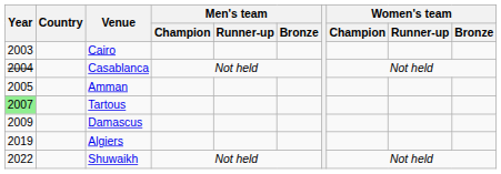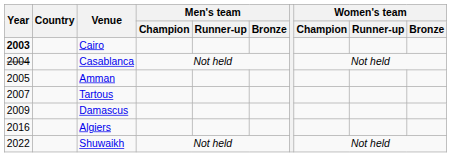Cairo | Year: normal -> bold
Tartous | Year: lightgreen background -> no background
Algiers | Year: 2019 -> 2016
